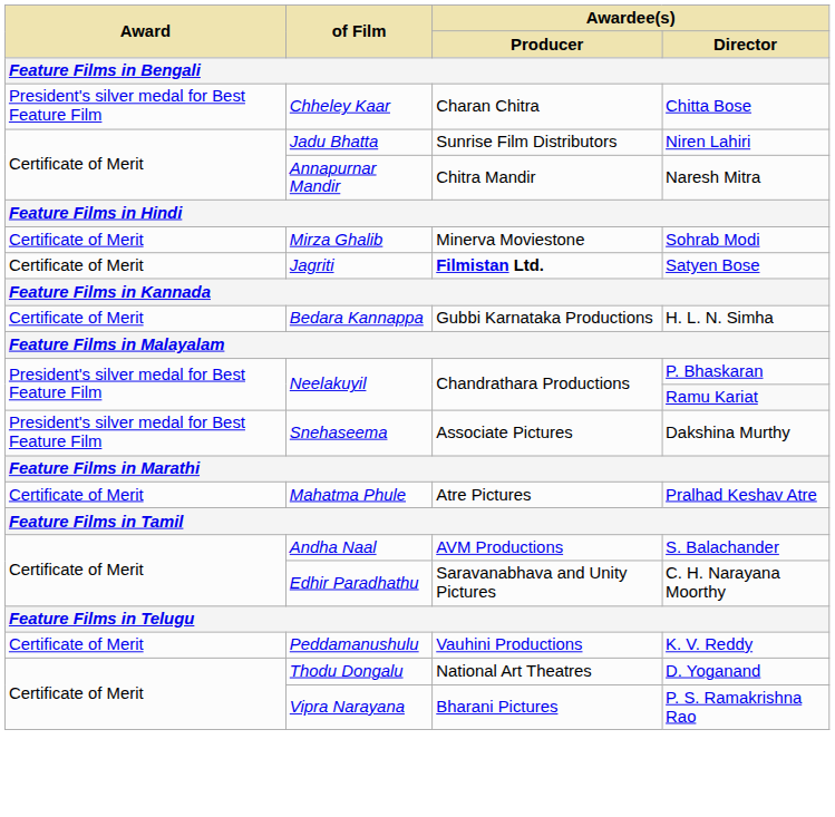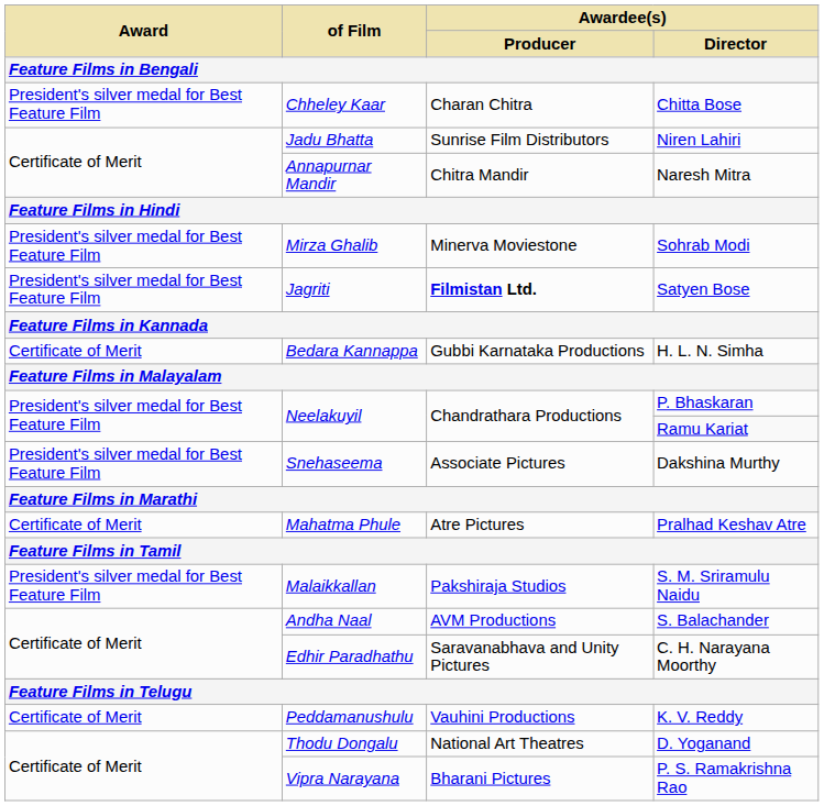Sohrab Modi | Award: Certificate of Merit -> President's silver medal for Best Feature Film
Satyen Bose | Award: Certificate of Merit -> President's silver medal for Best Feature Film
+ row: President's silver medal for Best Feature Film | Malaikkallan | Pakshiraja Studios | S. M. Sriramulu Naidu
